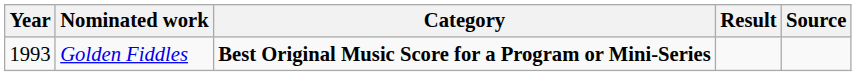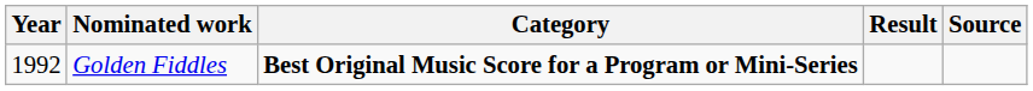Golden Fiddles | Year: 1993 -> 1992
